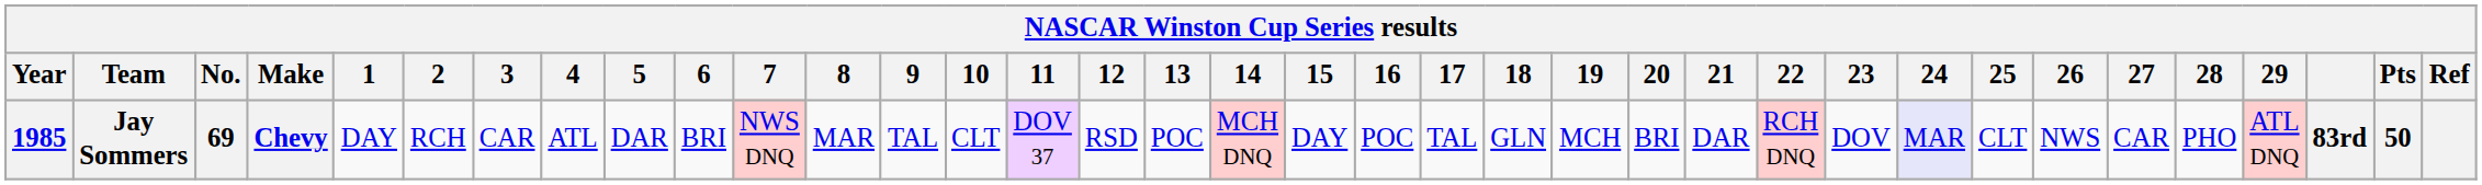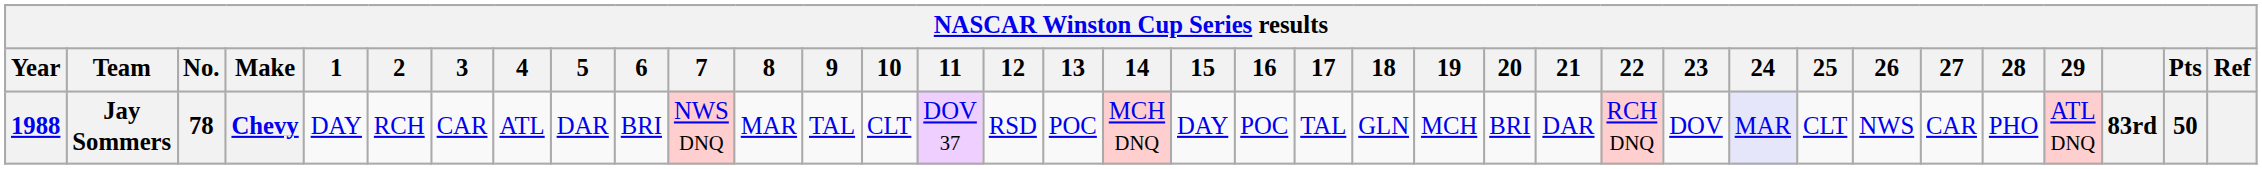Jay Sommers | Year: 1985 -> 1988
Jay Sommers | No.: 69 -> 78
